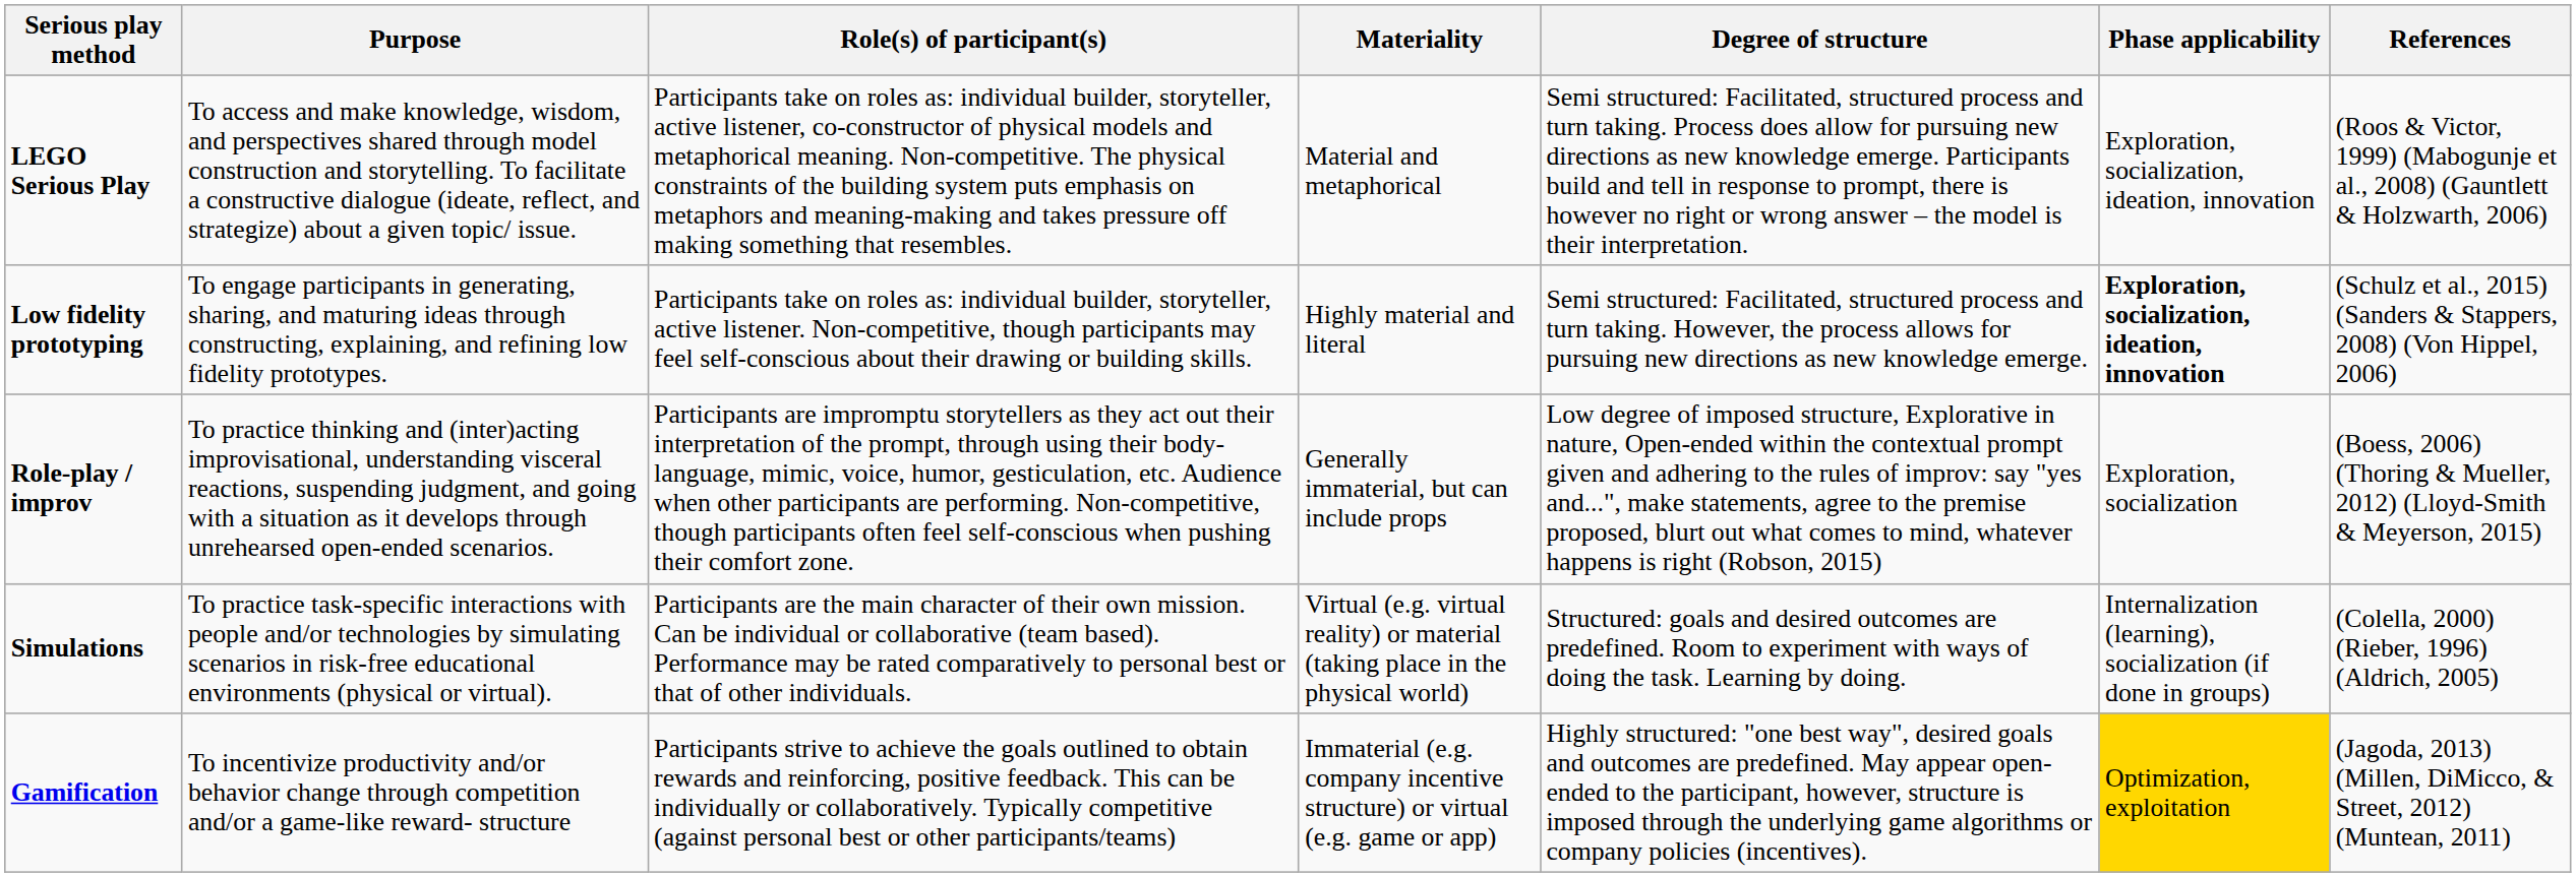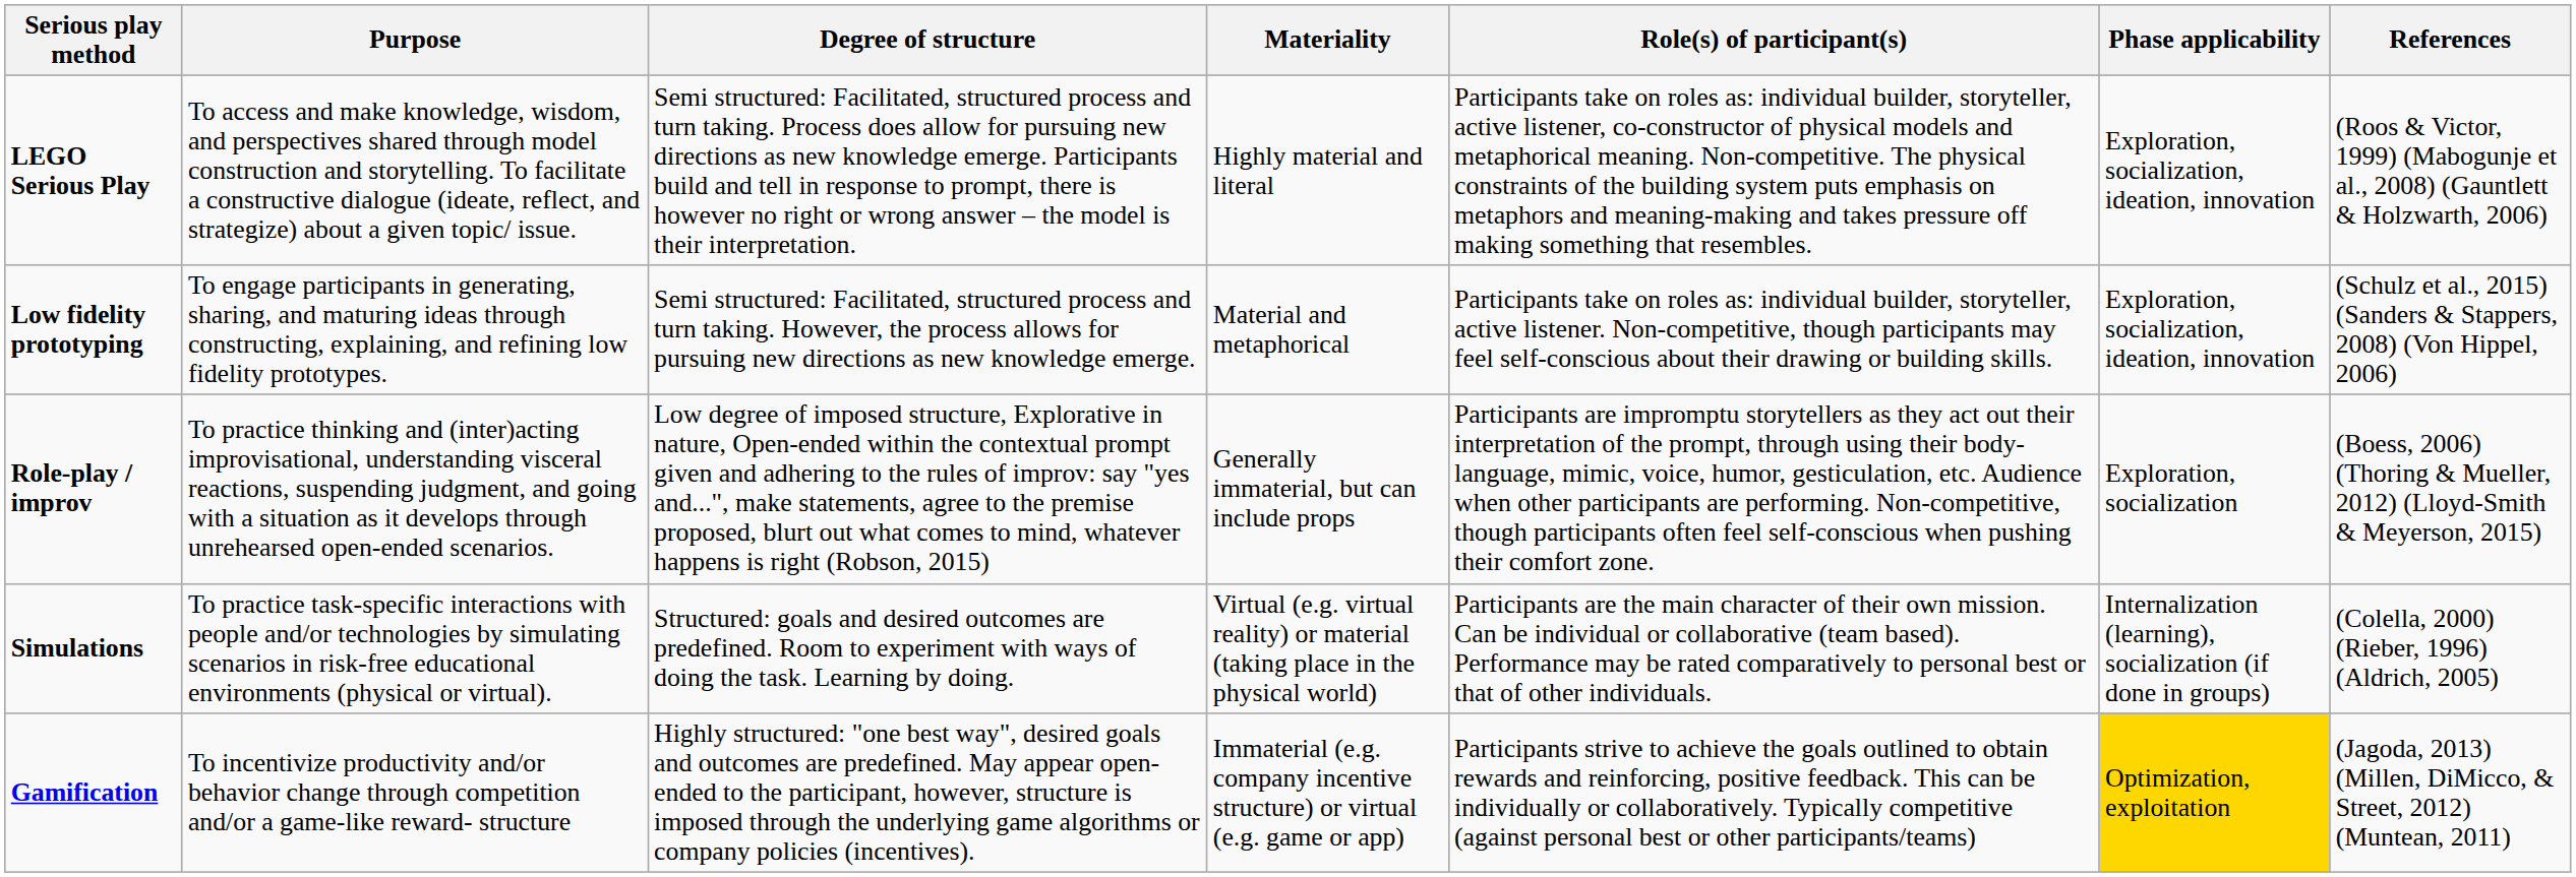columns swapped: Role(s) of participant(s) <-> Degree of structure
LEGO Serious Play | Materiality: Material and metaphorical -> Highly material and literal
Low fidelity prototyping | Materiality: Highly material and literal -> Material and metaphorical
Low fidelity prototyping | Phase applicability: bold -> normal
